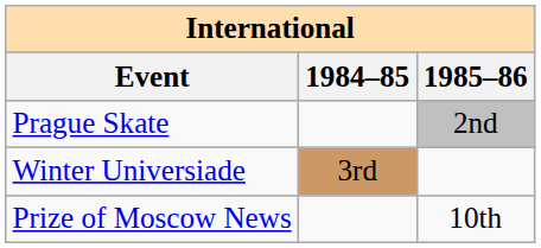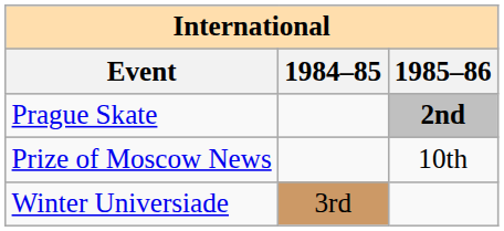Prague Skate | 1985–86: normal -> bold
rows swapped: Prize of Moscow News <-> Winter Universiade
